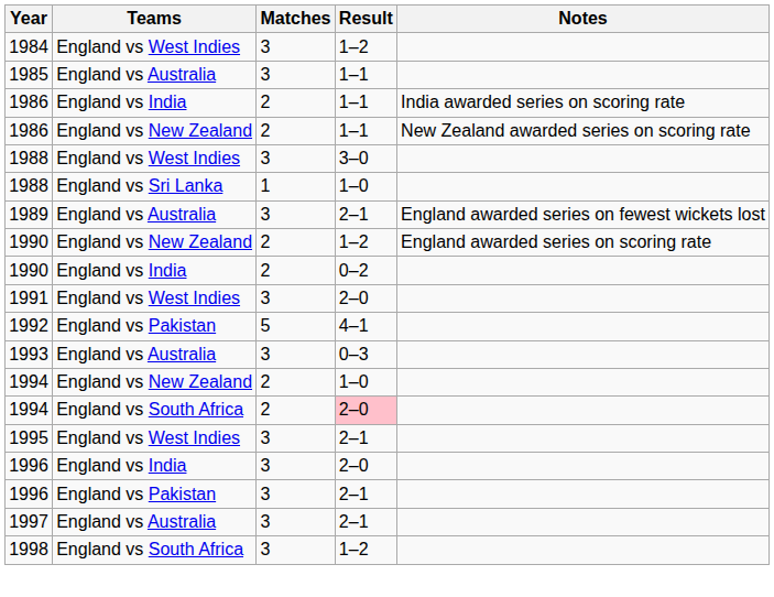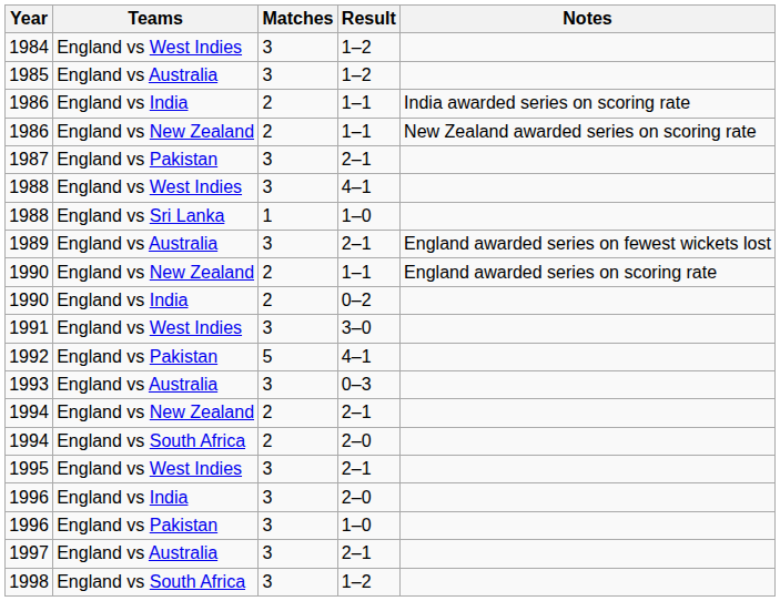1985 | Result: 1–1 -> 1–2
+ row: 1987 | England vs Pakistan | 3 | 2–1
1988 / England vs West Indies | Result: 3–0 -> 4–1
1990 / England vs New Zealand | Result: 1–2 -> 1–1
1991 | Result: 2–0 -> 3–0
1994 / England vs New Zealand | Result: 1–0 -> 2–1
1994 / England vs South Africa | Result: pink background -> no background
1996 / England vs Pakistan | Result: 2–1 -> 1–0
